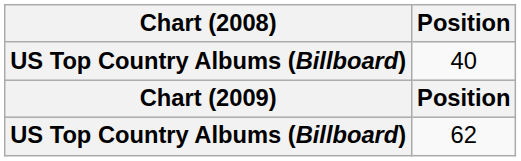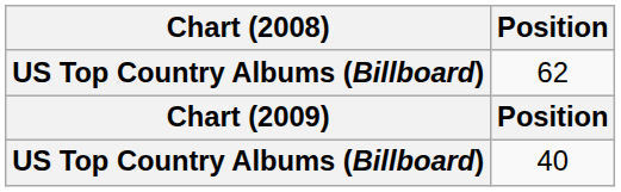rows swapped: 40 <-> 62
